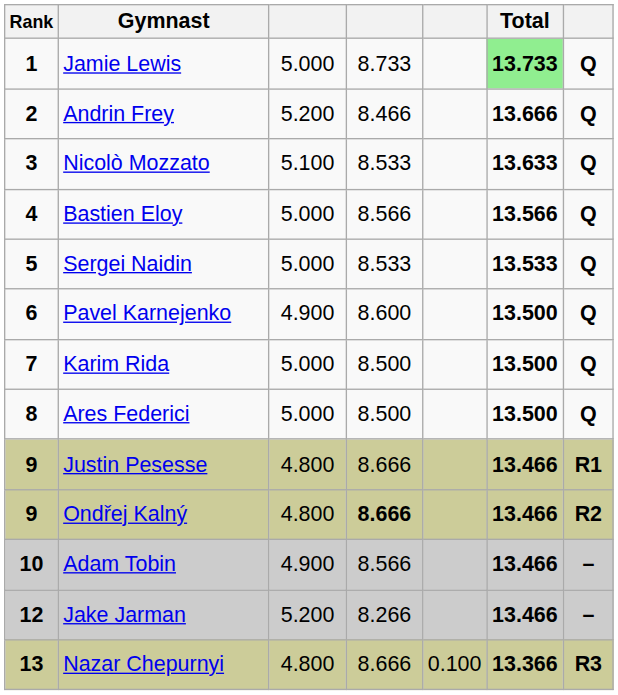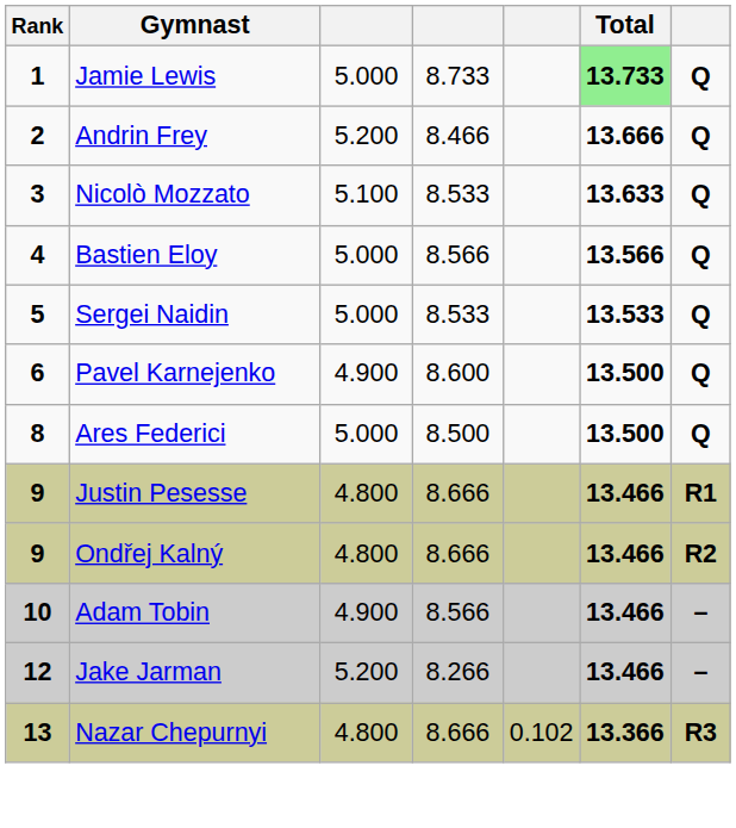- row: 7 | Karim Rida | 5.000 | 8.500 | 13.500 | Q
Ondřej Kalný | column 4: bold -> normal
Nazar Chepurnyi | column 5: 0.100 -> 0.102
